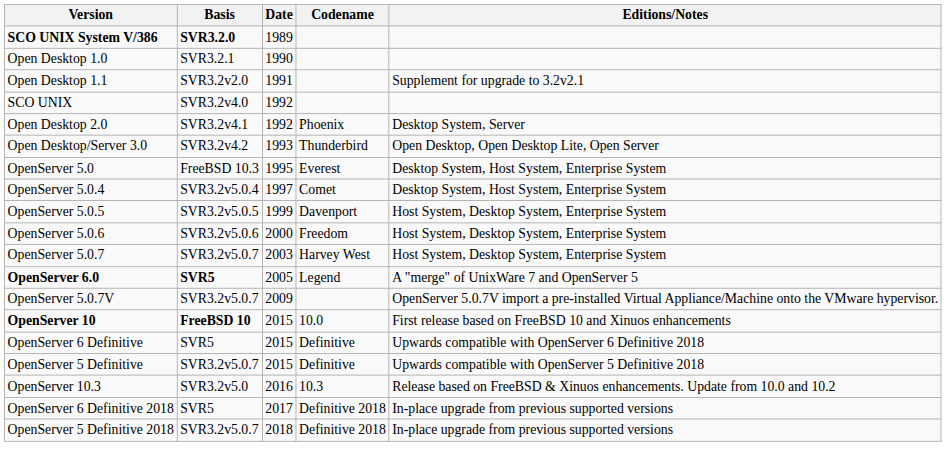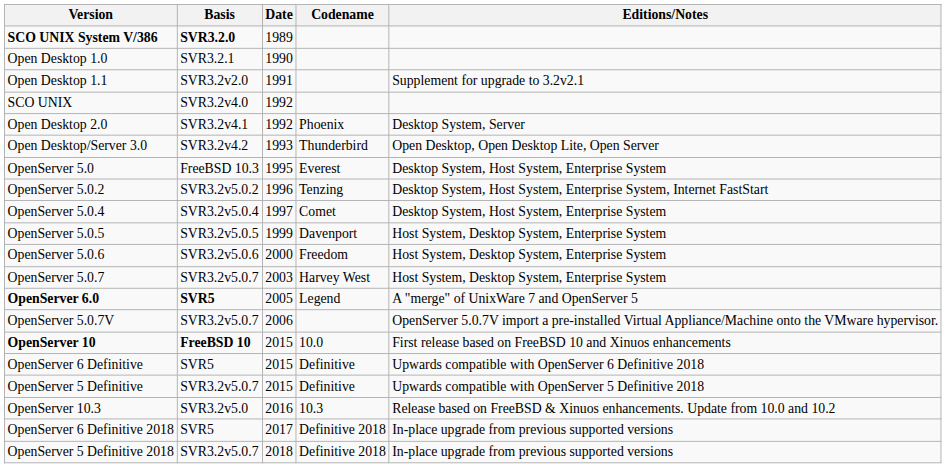+ row: OpenServer 5.0.2 | SVR3.2v5.0.2 | 1996 | Tenzing | Desktop System, Host System, Enterprise System, Internet FastStart
OpenServer 5.0.7V | Date: 2009 -> 2006
